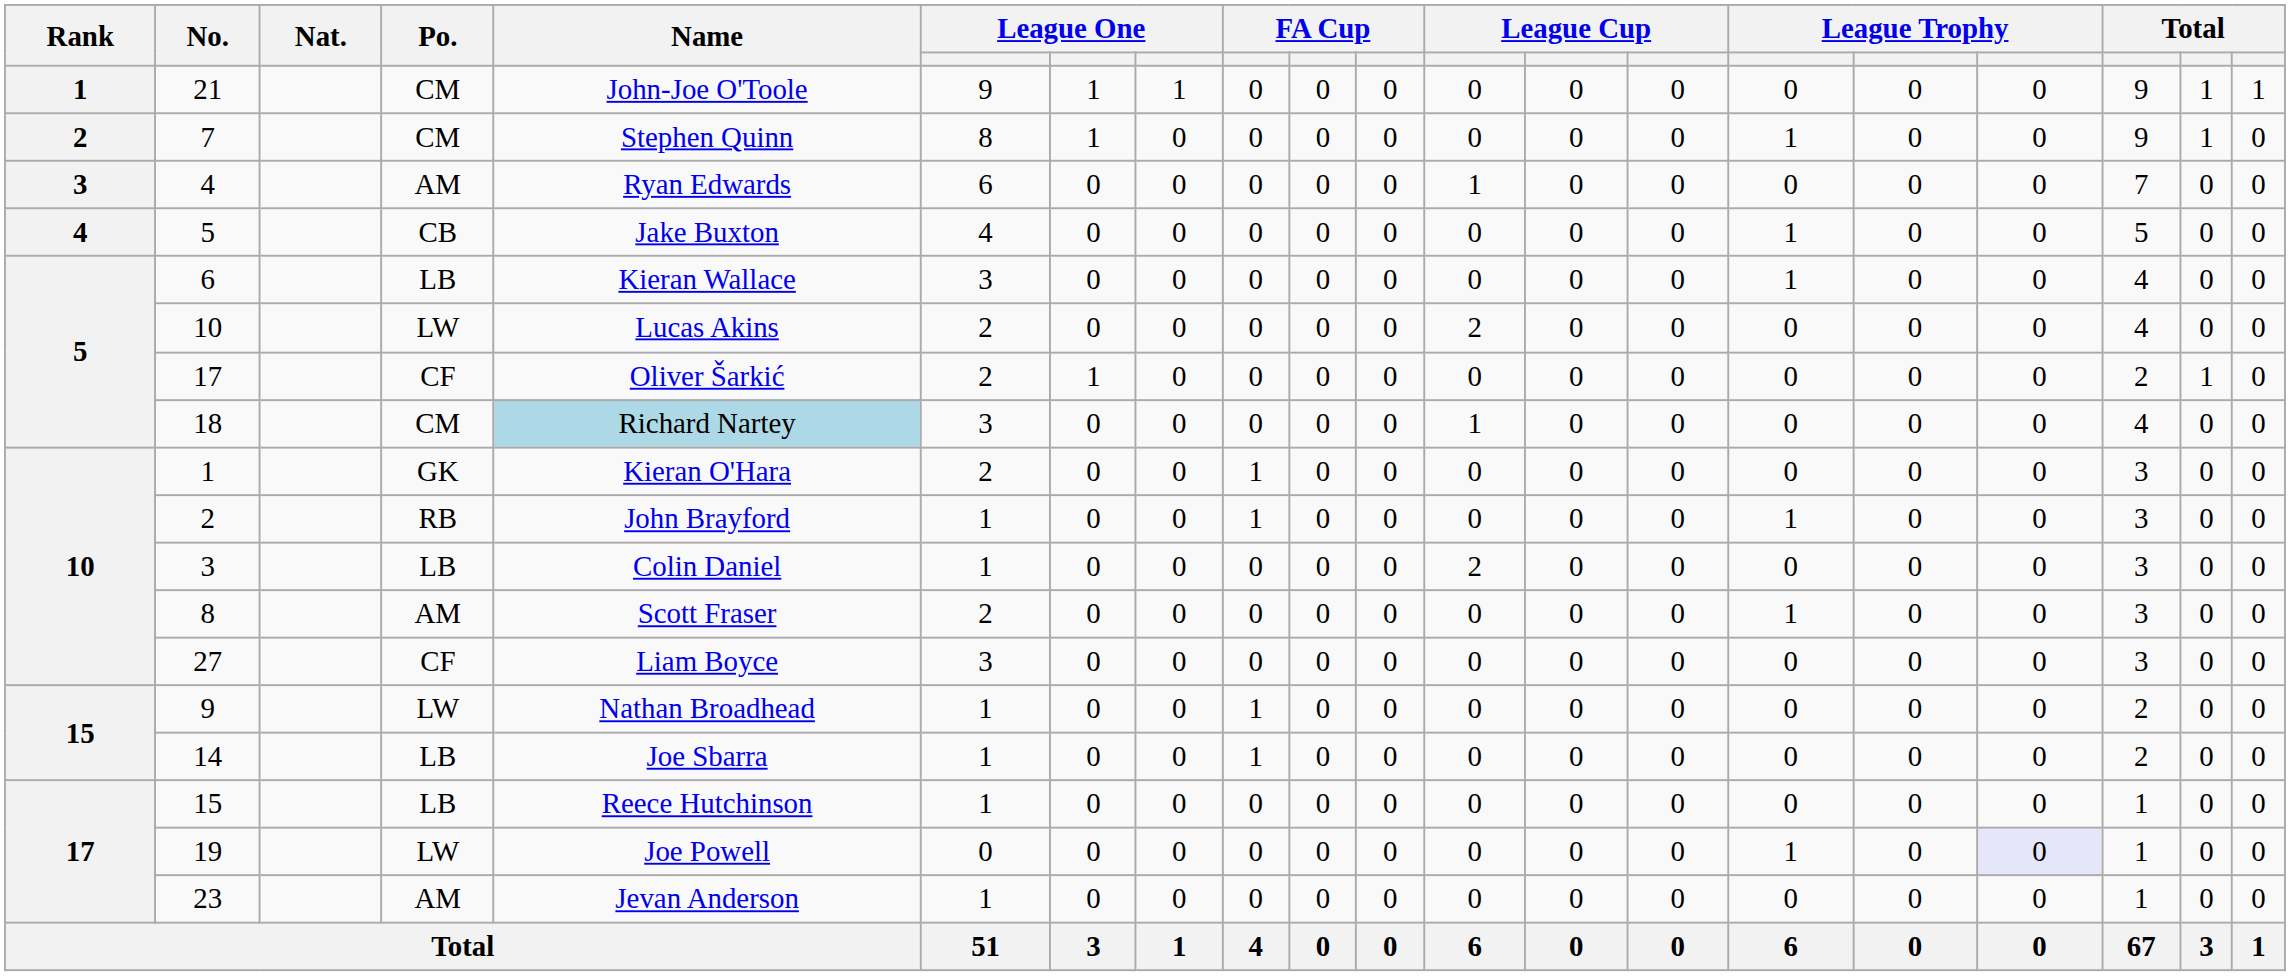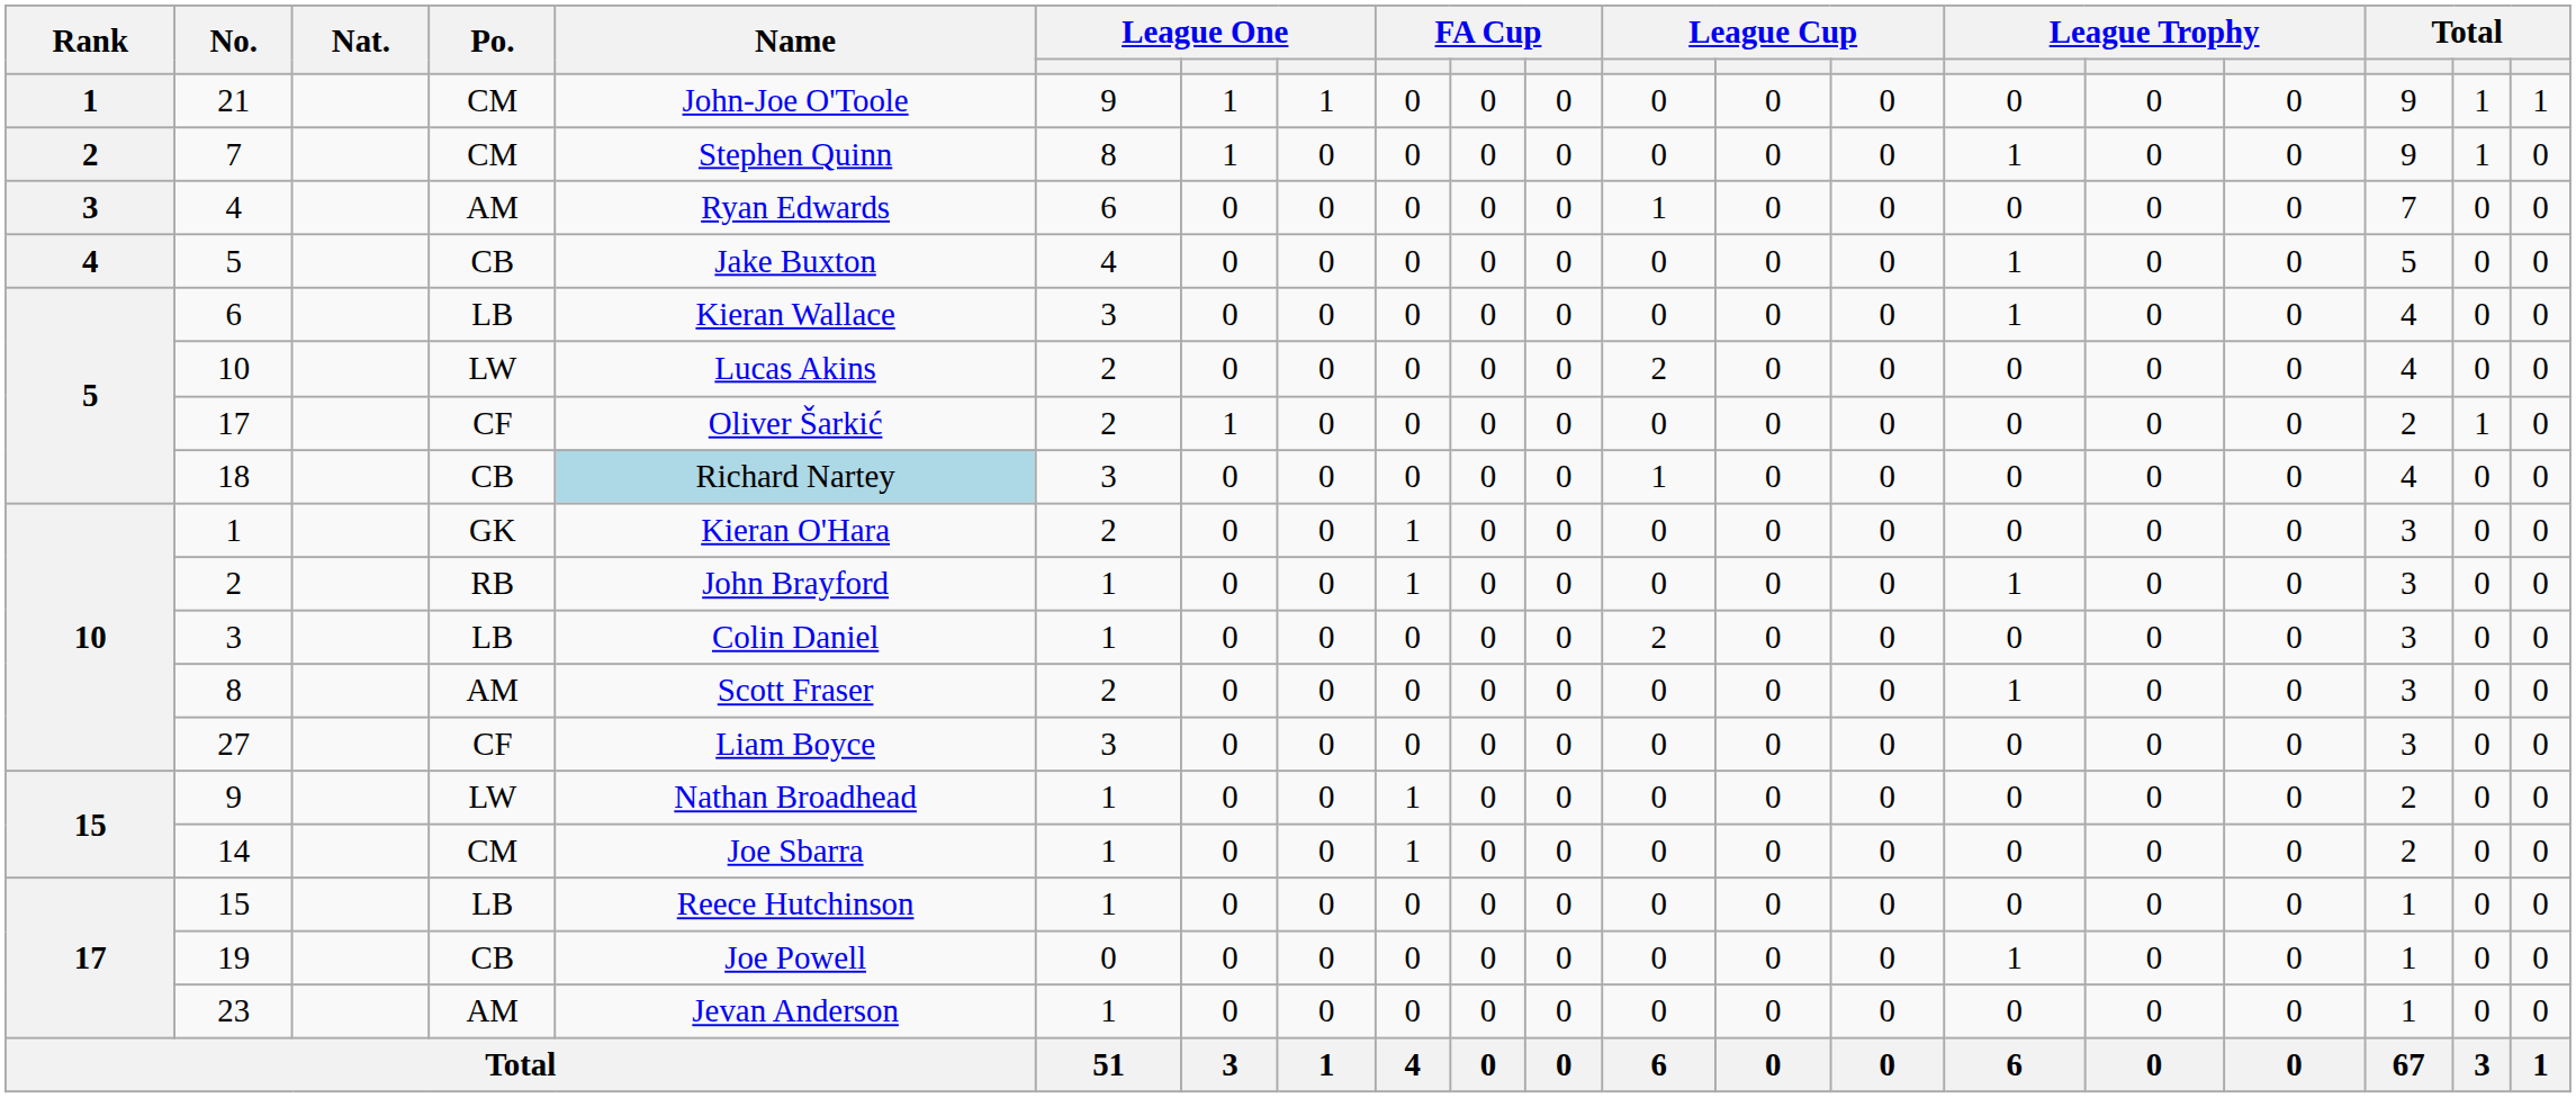18 | Po.: CM -> CB
14 | Po.: LB -> CM
19 | Po.: LW -> CB
19 | column 17: lavender background -> no background
